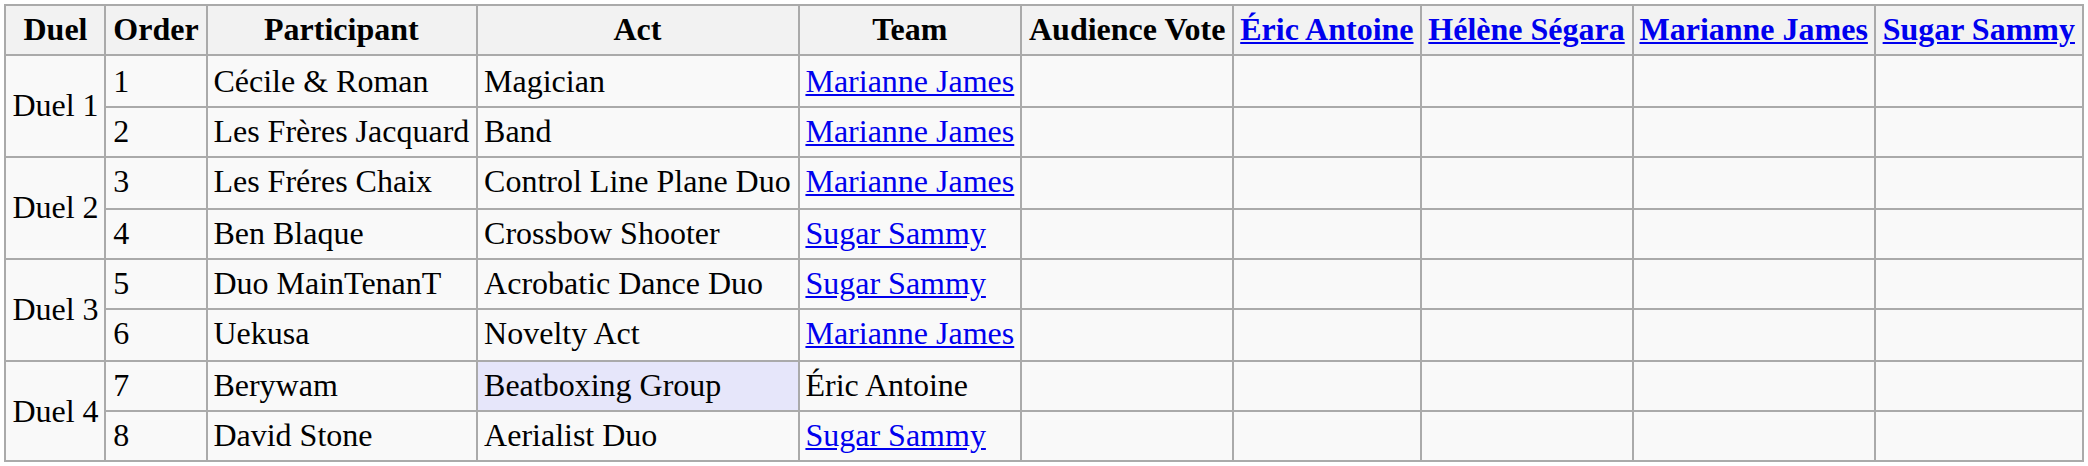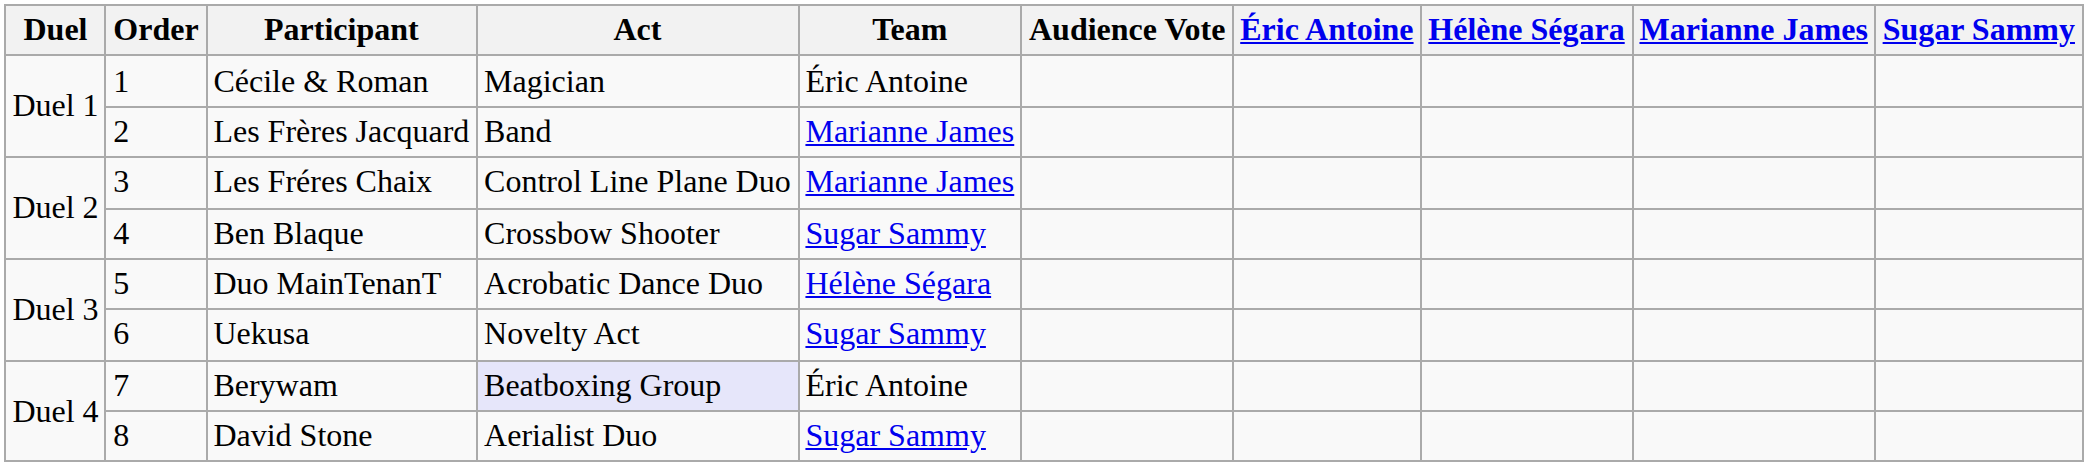Cécile & Roman | Team: Marianne James -> Éric Antoine
Duo MainTenanT | Team: Sugar Sammy -> Hélène Ségara
Uekusa | Team: Marianne James -> Sugar Sammy
